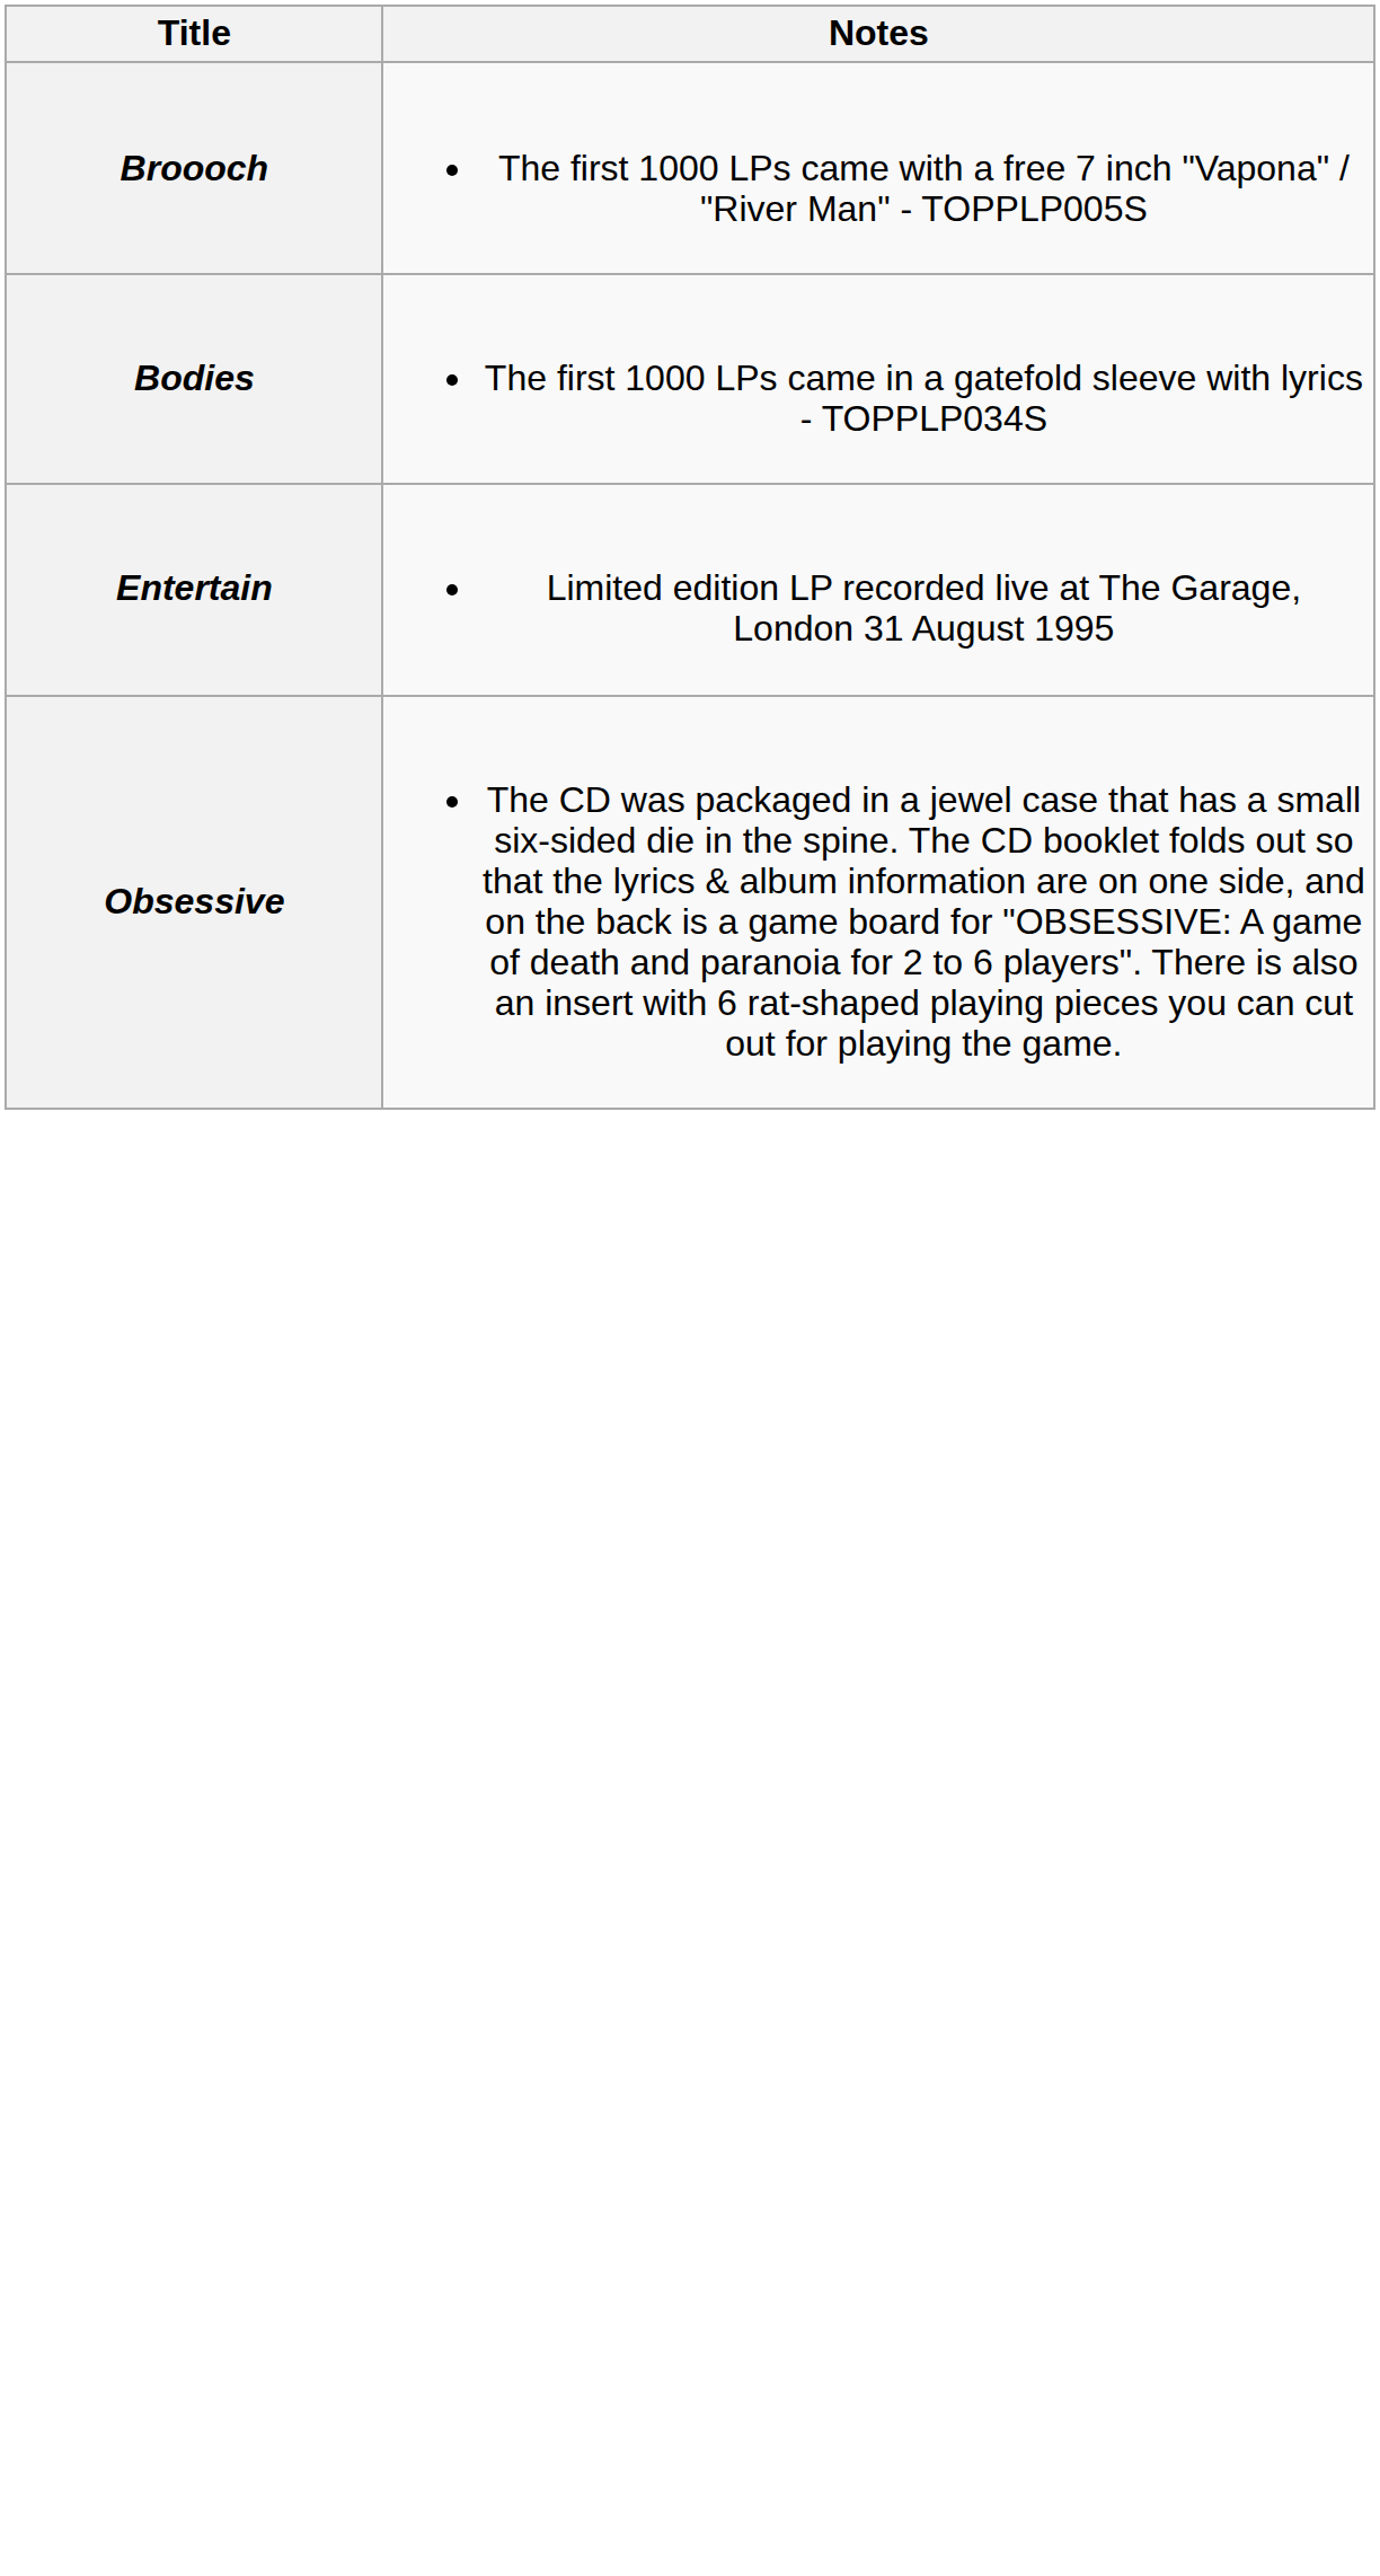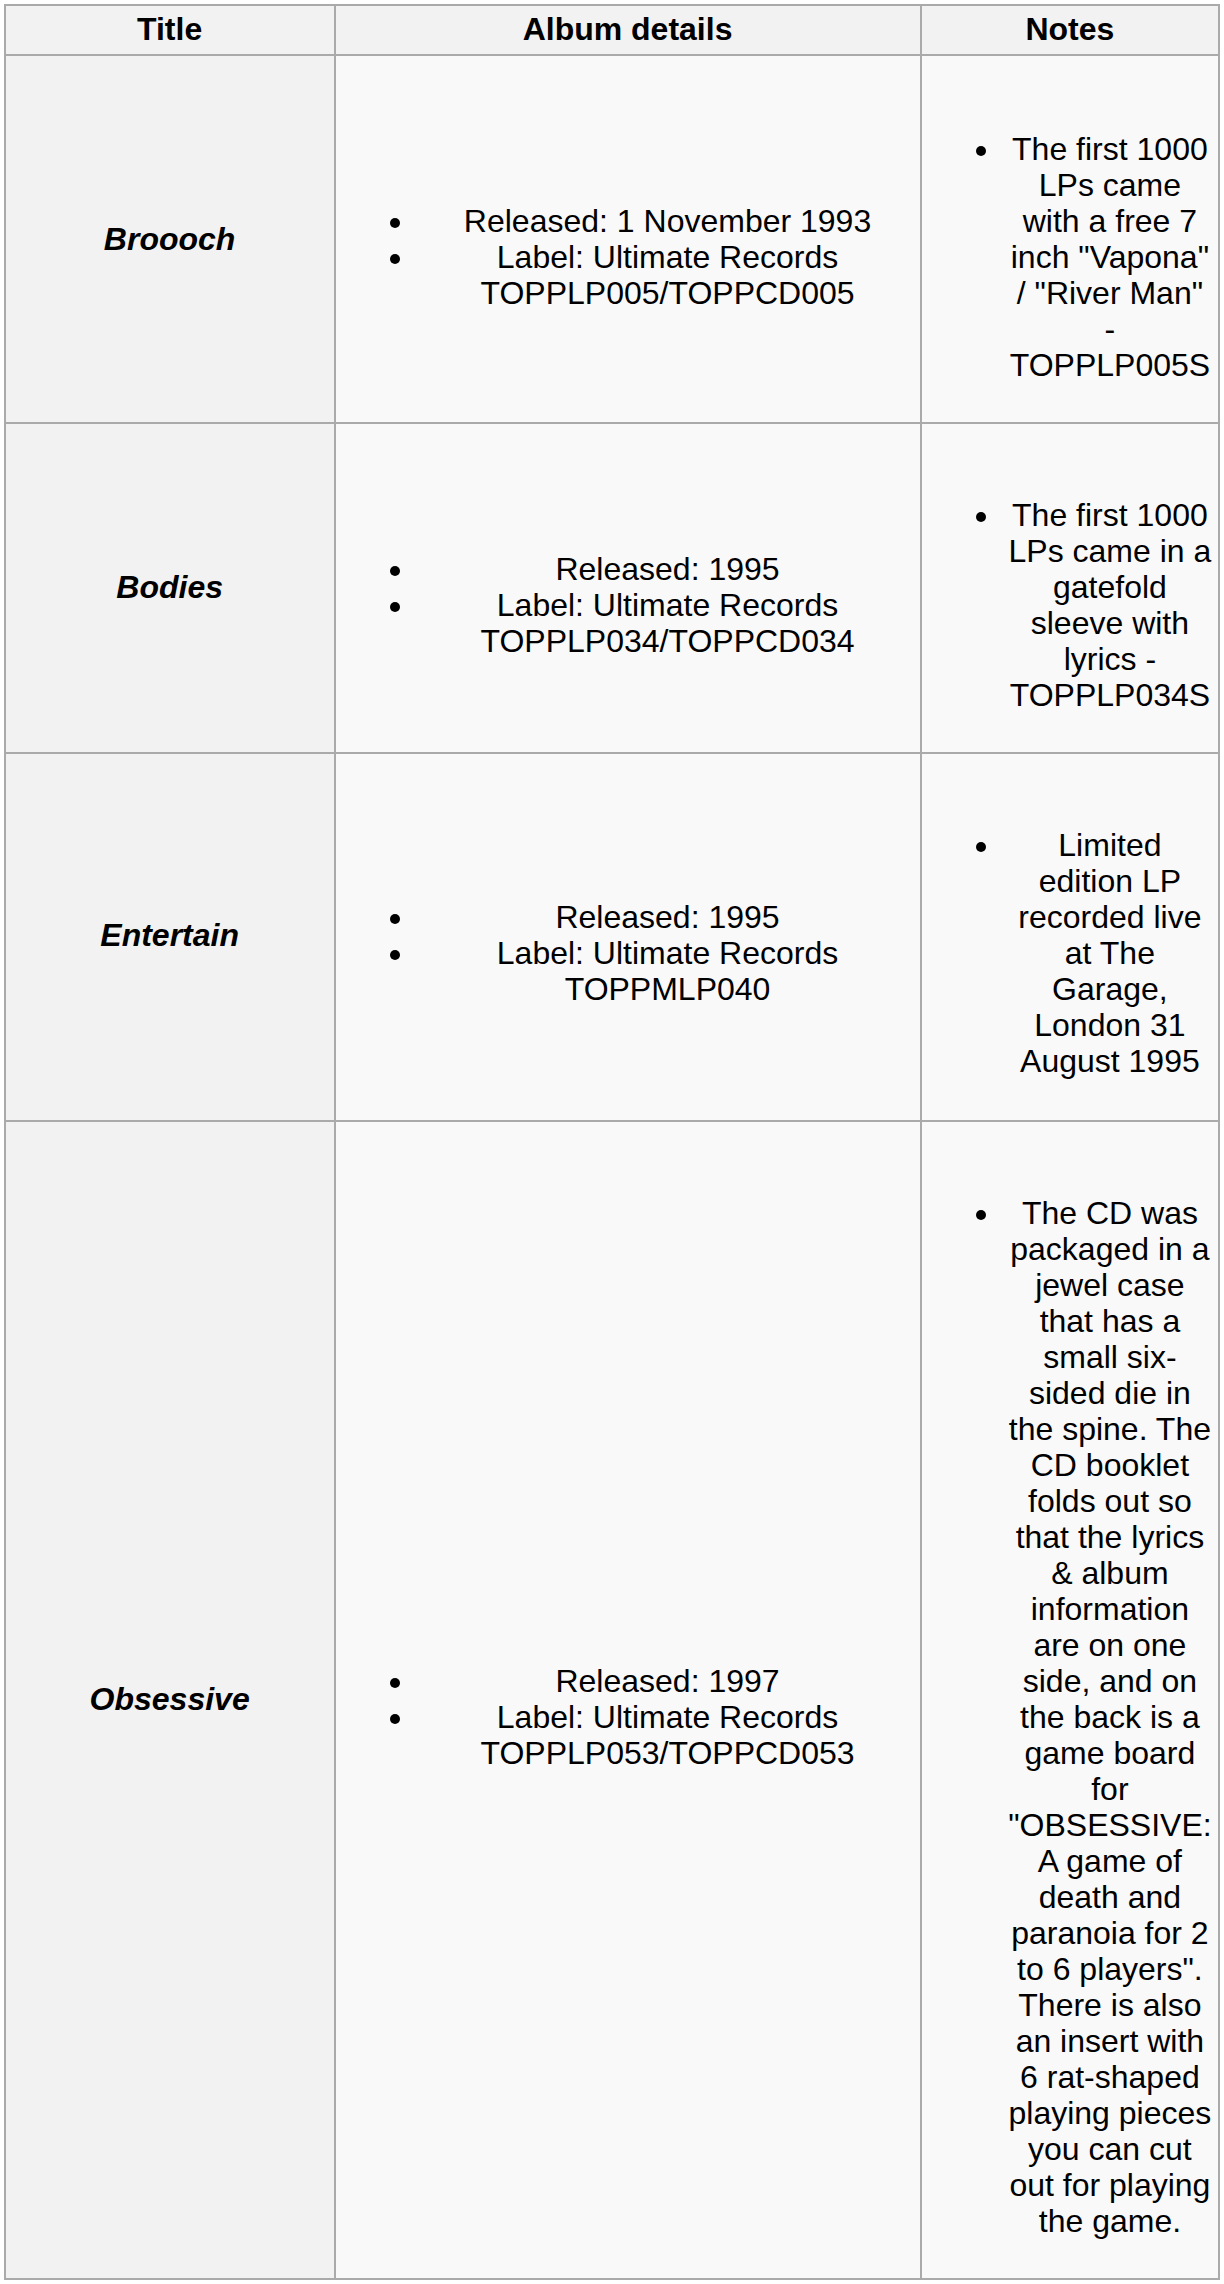+ column: Album details | Released: 1 November 1993 Label: Ultimate Records TOPPLP005/TOPPCD005 | Released: 1995 Label: Ultimate Records TOPPLP034/TOPPCD034 | Released: 1995 Label: Ultimate Records TOPPMLP040 | Released: 1997 Label: Ultimate Records TOPPLP053/TOPPCD053
